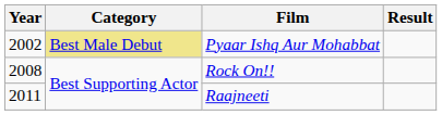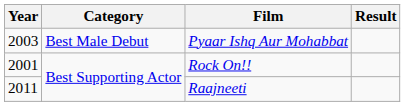Pyaar Ishq Aur Mohabbat | Year: 2002 -> 2003
Pyaar Ishq Aur Mohabbat | Category: khaki background -> no background
Rock On!! | Year: 2008 -> 2001
